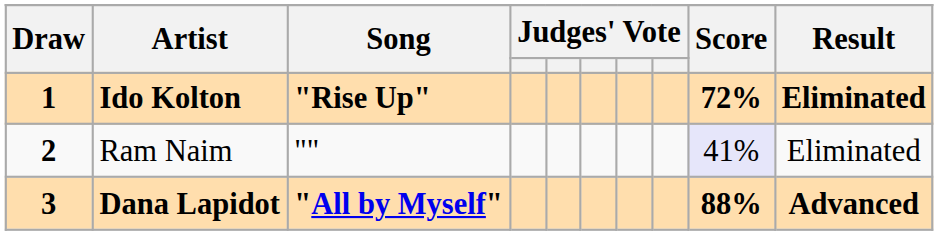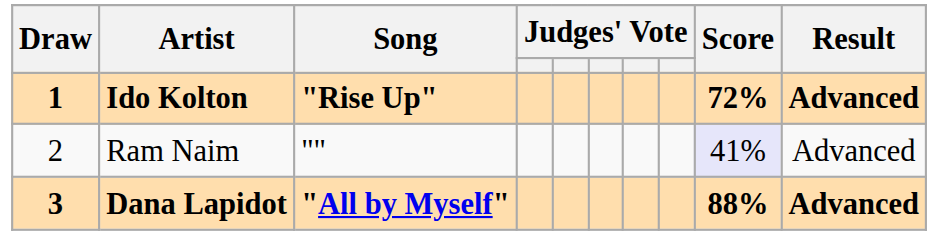Ido Kolton | Result: Eliminated -> Advanced
Ram Naim | Draw: bold -> normal
Ram Naim | Result: Eliminated -> Advanced
